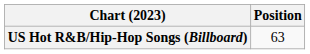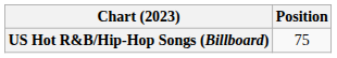US Hot R&B/Hip-Hop Songs (Billboard) | Position: 63 -> 75
